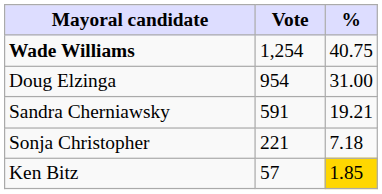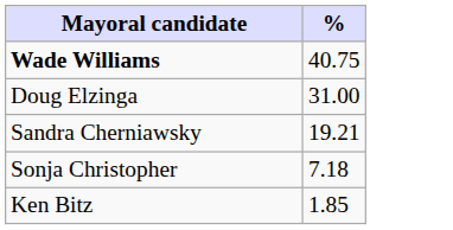- column: Vote | 1,254 | 954 | 591 | 221 | 57
Ken Bitz | %: gold background -> no background
